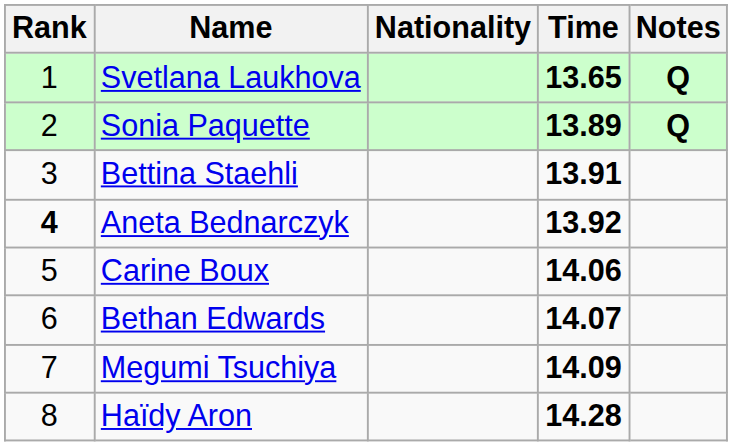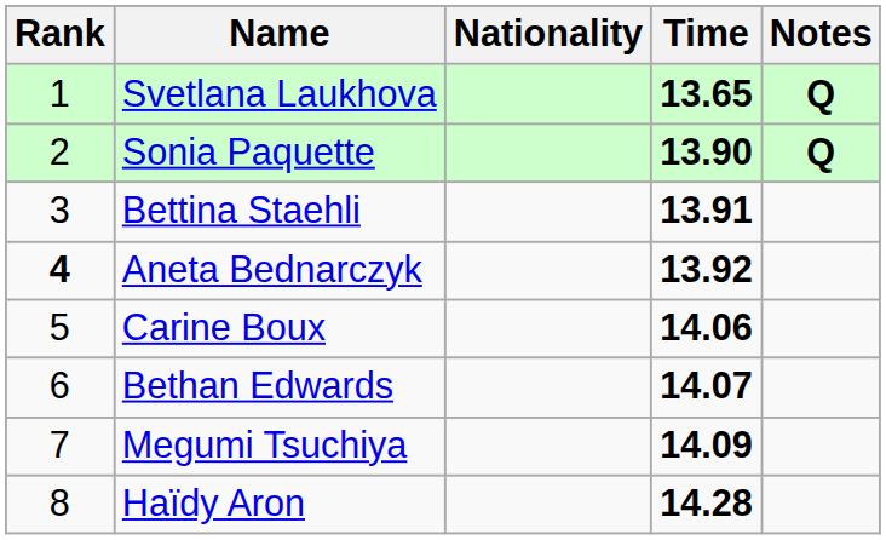Sonia Paquette | Time: 13.89 -> 13.90
